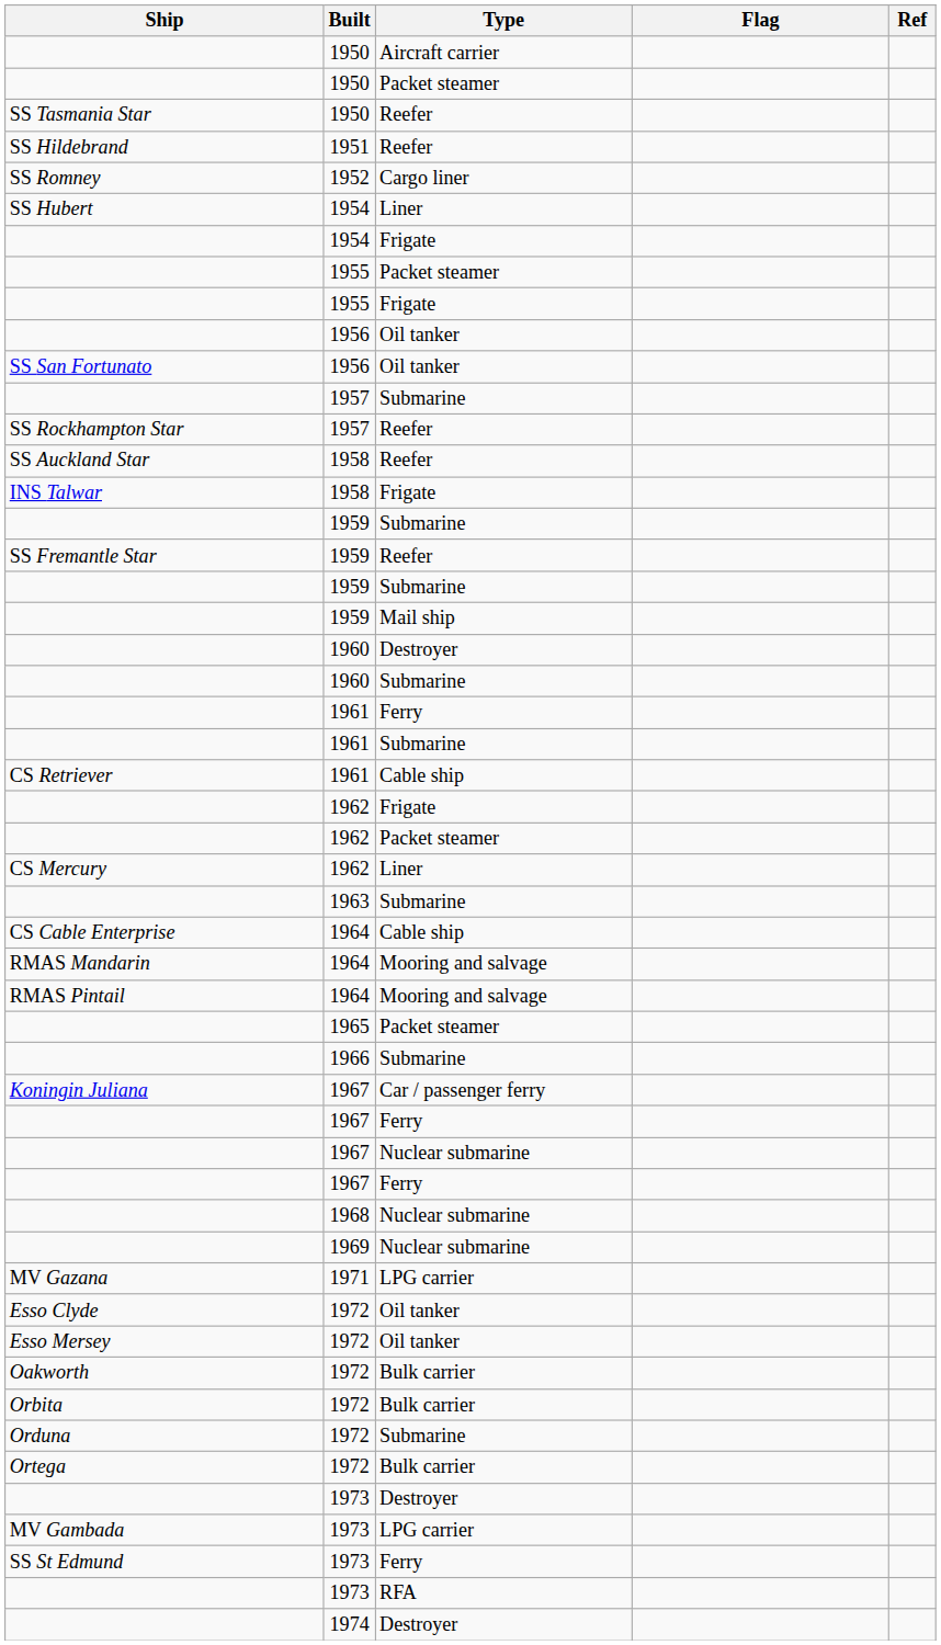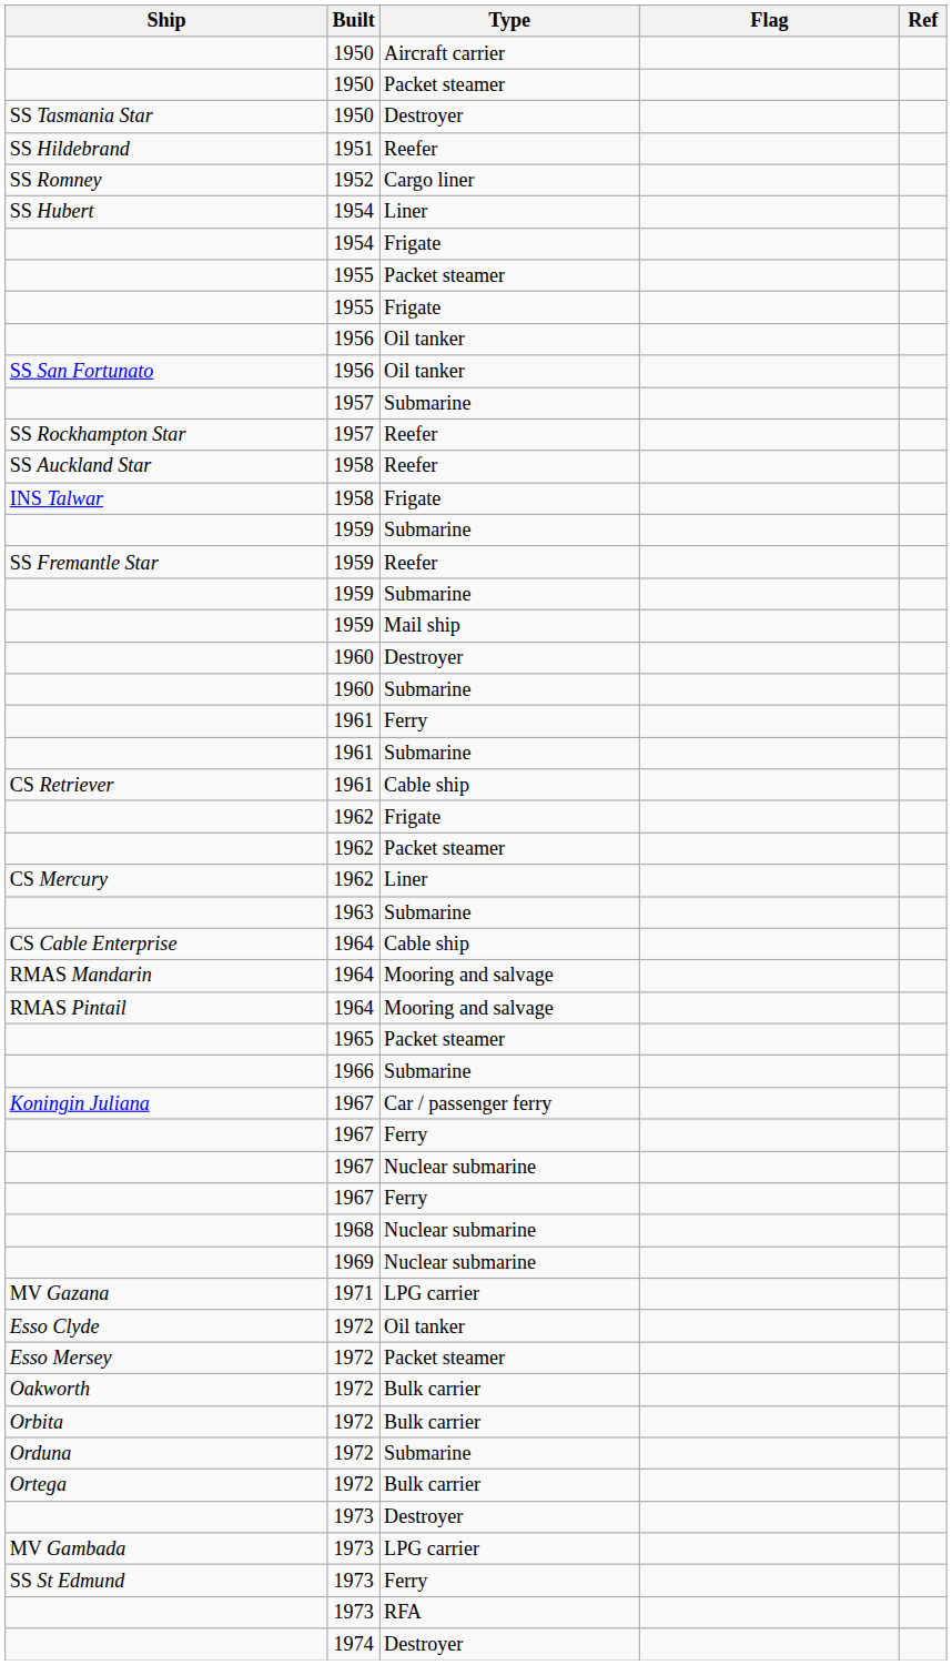SS Tasmania Star | Type: Reefer -> Destroyer
Esso Mersey | Type: Oil tanker -> Packet steamer
